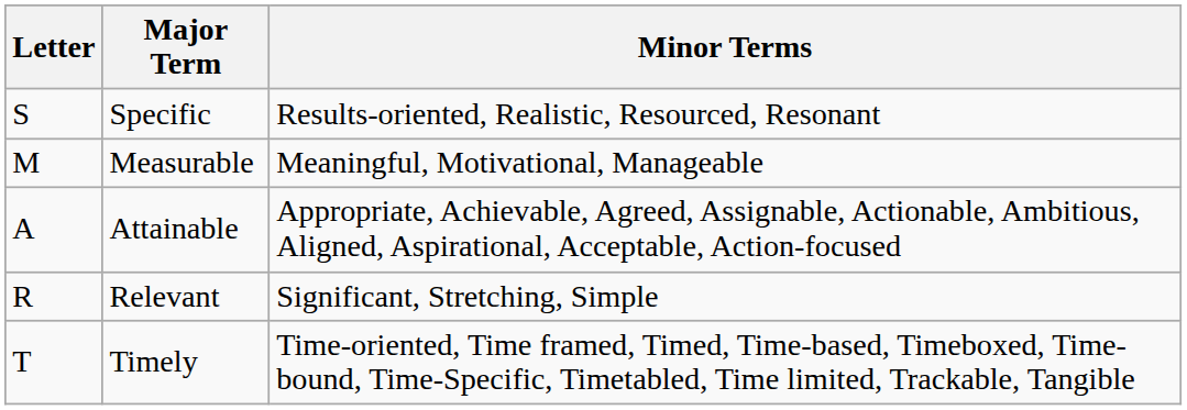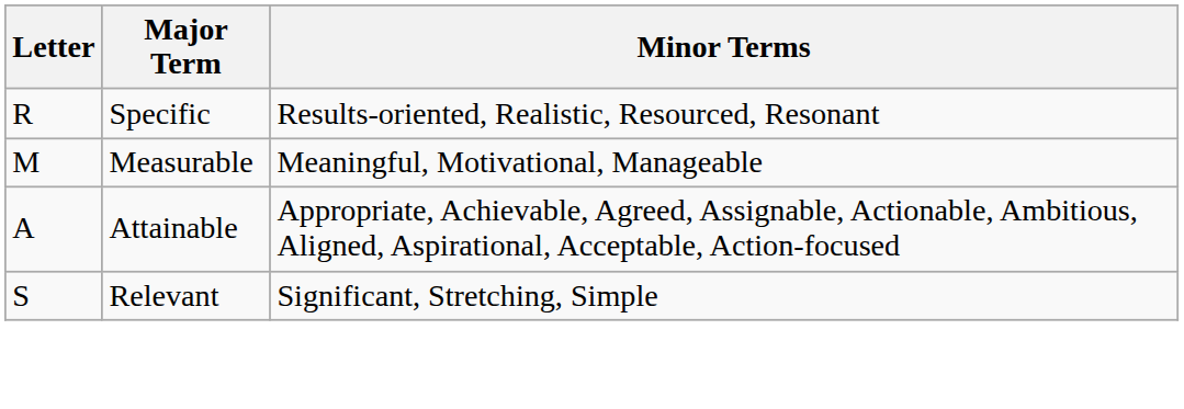Specific | Letter: S -> R
Relevant | Letter: R -> S
- row: T | Timely | Time-oriented, Time framed, Timed, Time-based, Timeboxed, Time-bound, Time-Specific, Timetabled, Time limited, Trackable, Tangible
